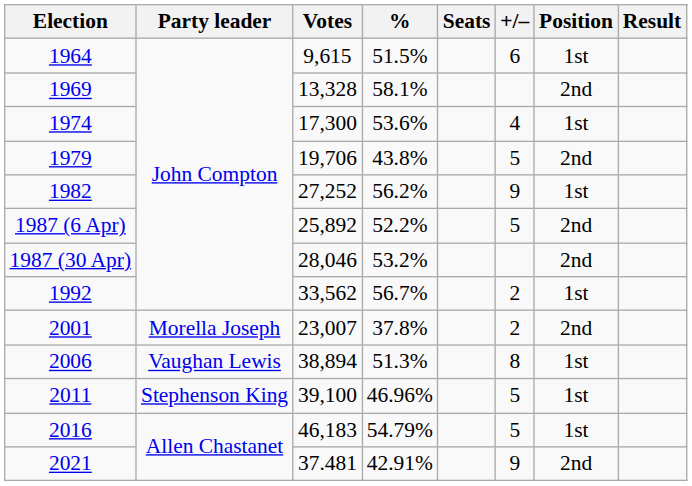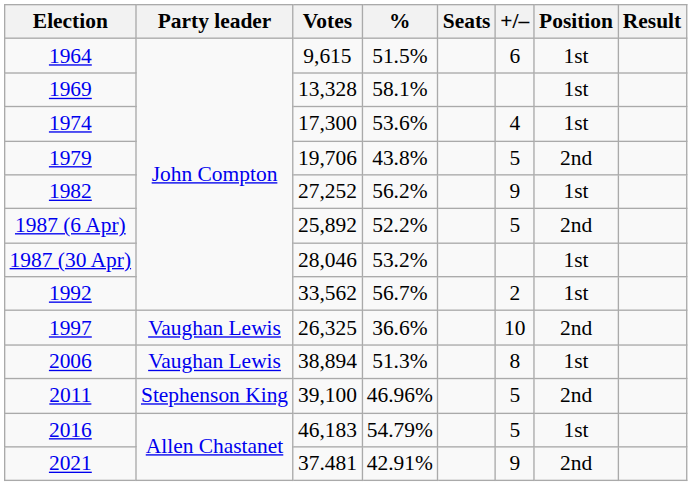1969 | Position: 2nd -> 1st
1987 (30 Apr) | Position: 2nd -> 1st
+ row: 1997 | Vaughan Lewis | 26,325 | 36.6% | 10 | 2nd
- row: 2001 | Morella Joseph | 23,007 | 37.8% | 2 | 2nd
2011 | Position: 1st -> 2nd
